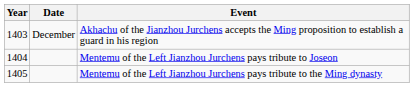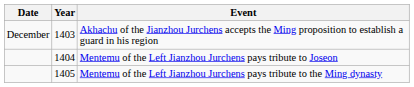columns swapped: Year <-> Date
